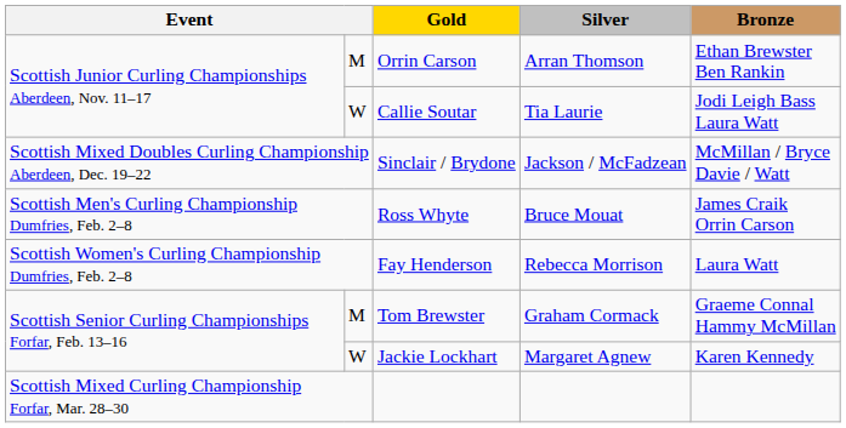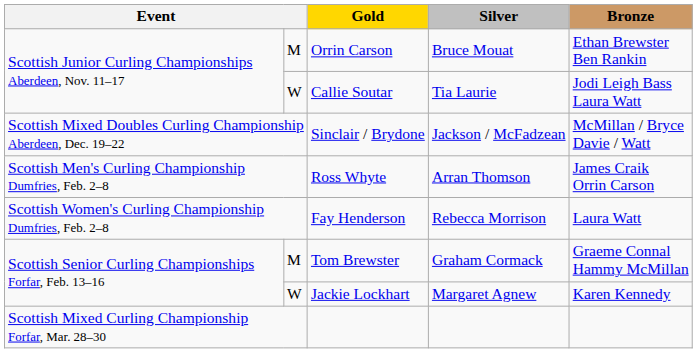Orrin Carson | Silver: Arran Thomson -> Bruce Mouat
Ross Whyte | Silver: Bruce Mouat -> Arran Thomson
